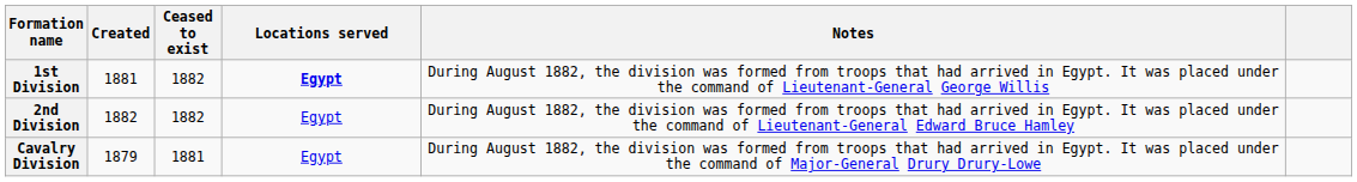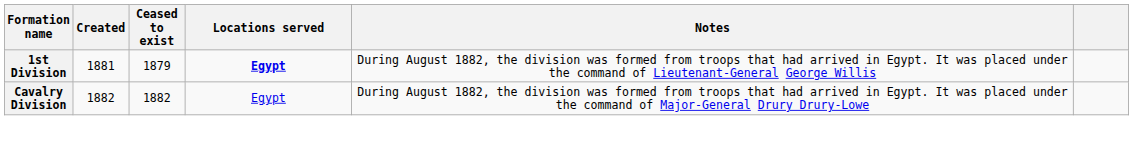1st Division | Ceased to exist: 1882 -> 1879
- row: 2nd Division | 1882 | 1882 | Egypt | During August 1882, the division was formed from troops that had arrived in Egypt. It was placed under the command of Lieutenant-General Edward Bruce Hamley
Cavalry Division | Created: 1879 -> 1882
Cavalry Division | Ceased to exist: 1881 -> 1882
